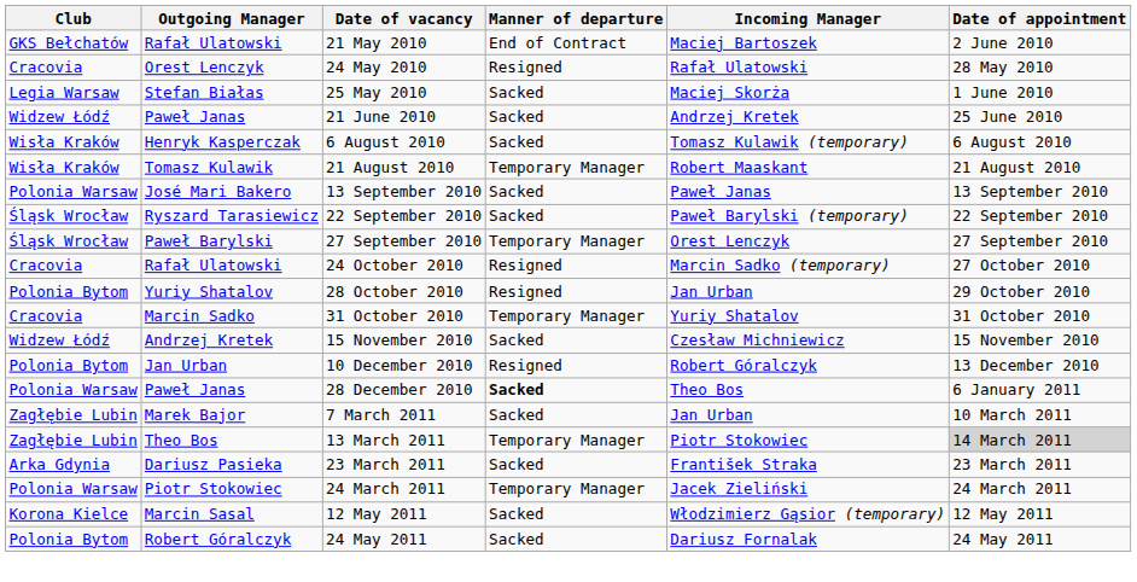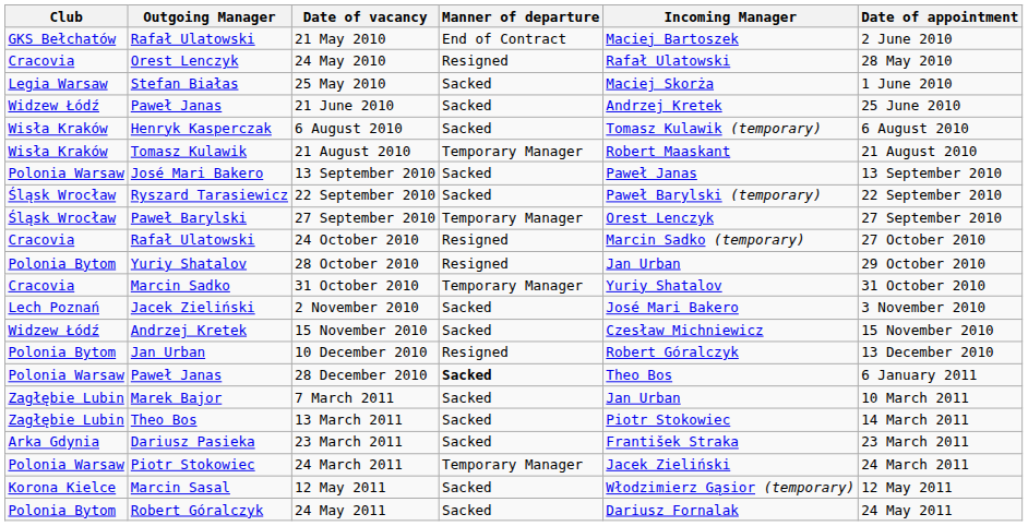+ row: Lech Poznań | Jacek Zieliński | 2 November 2010 | Sacked | José Mari Bakero | 3 November 2010
13 March 2011 | Manner of departure: Temporary Manager -> Sacked
13 March 2011 | Date of appointment: lightgrey background -> no background
